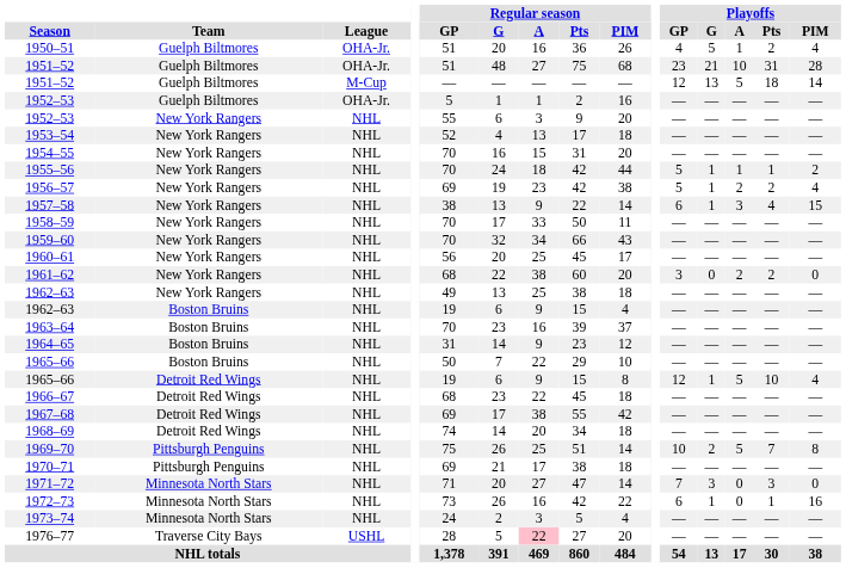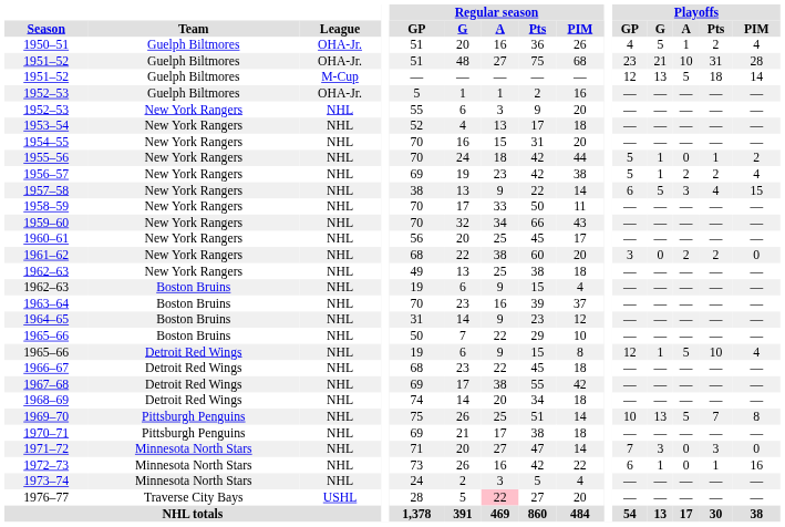1955–56 | Playoffs / A: 1 -> 0
1957–58 | Playoffs / G: 1 -> 5
1969–70 | Playoffs / G: 2 -> 13
